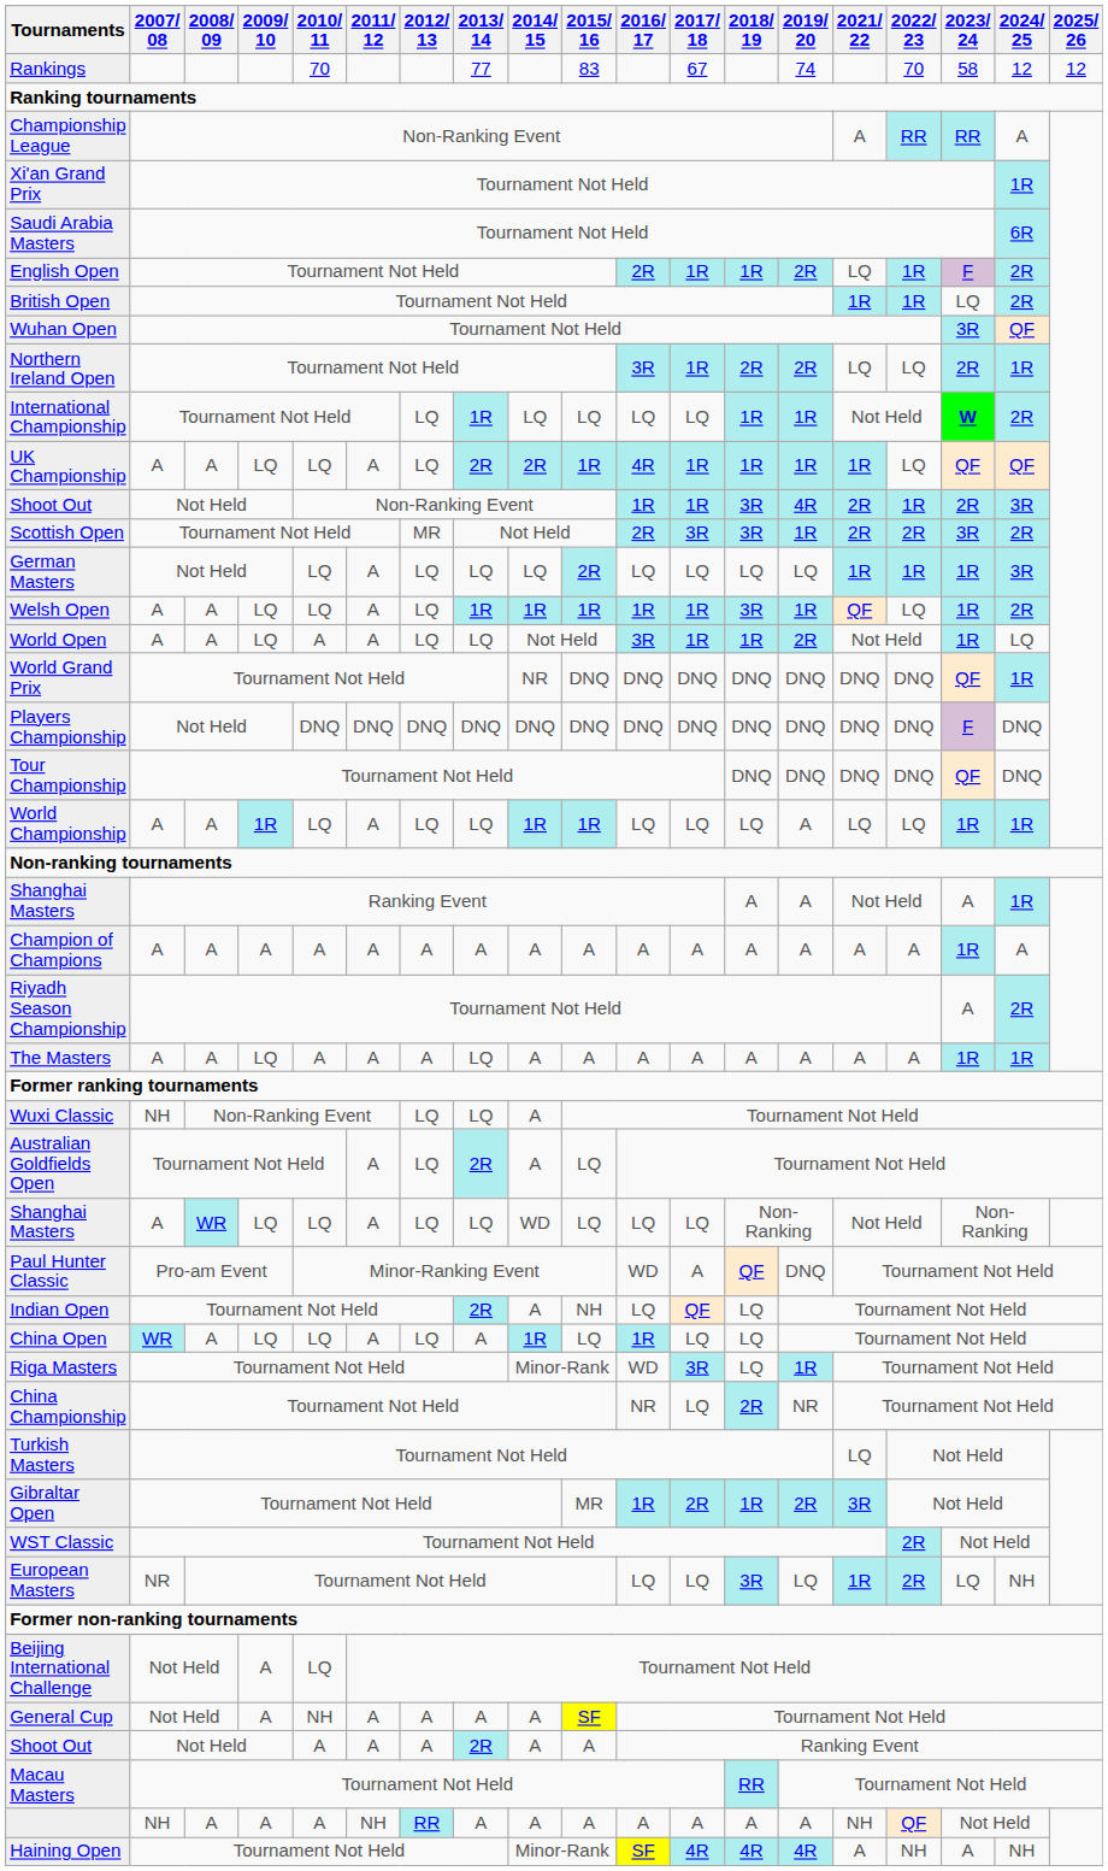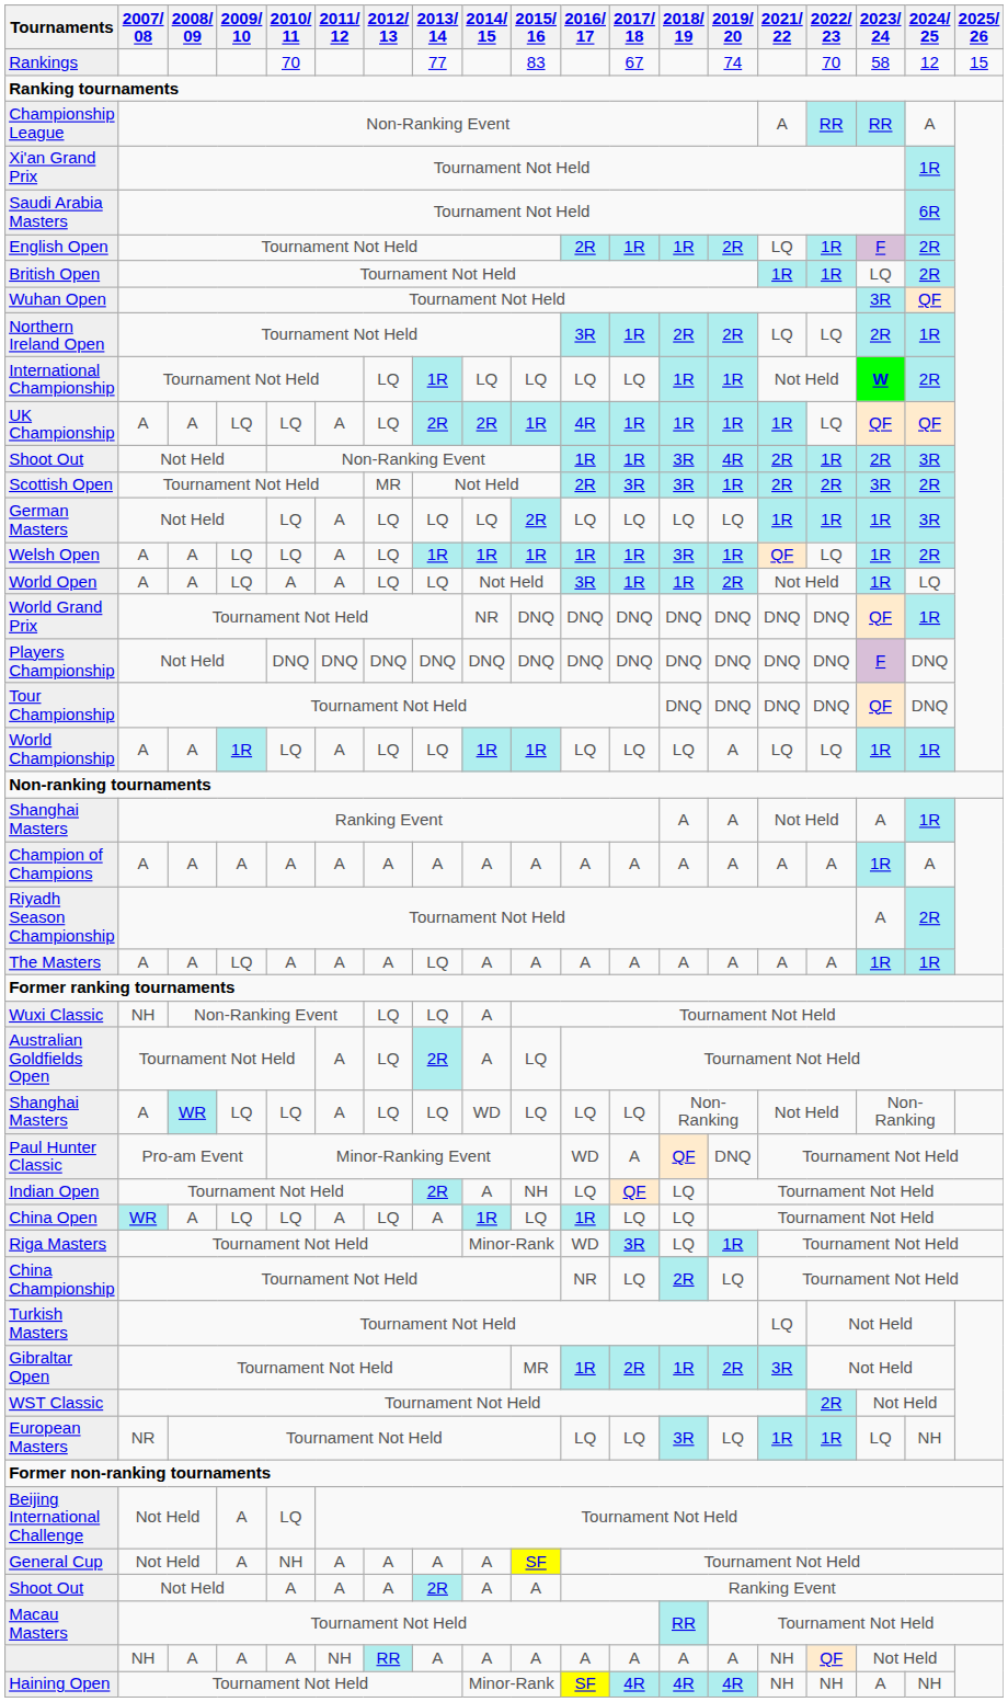Rankings | 2025/ 26: 12 -> 15
China Championship | 2019/ 20: NR -> LQ
European Masters | 2022/ 23: 2R -> 1R
Haining Open | 2021/ 22: A -> NH
